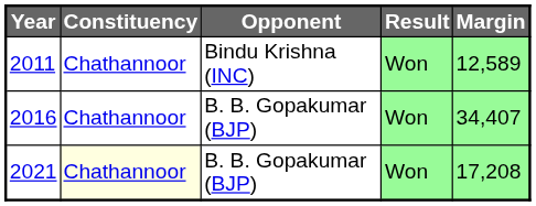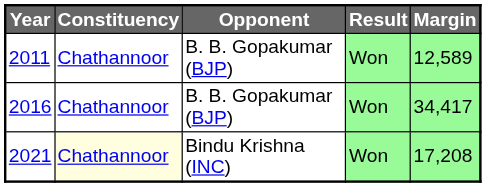2011 | Opponent: Bindu Krishna (INC) -> B. B. Gopakumar (BJP)
2016 | Margin: 34,407 -> 34,417
2021 | Opponent: B. B. Gopakumar (BJP) -> Bindu Krishna (INC)
